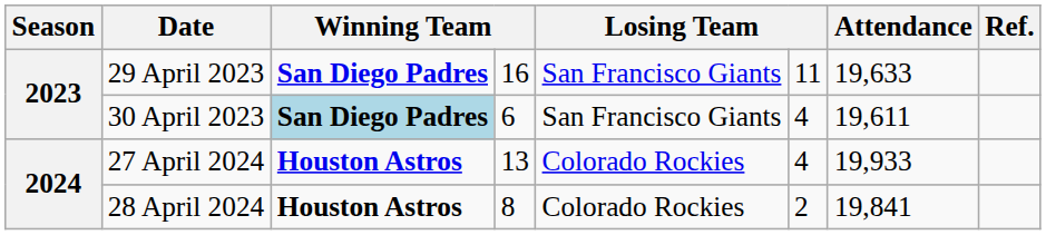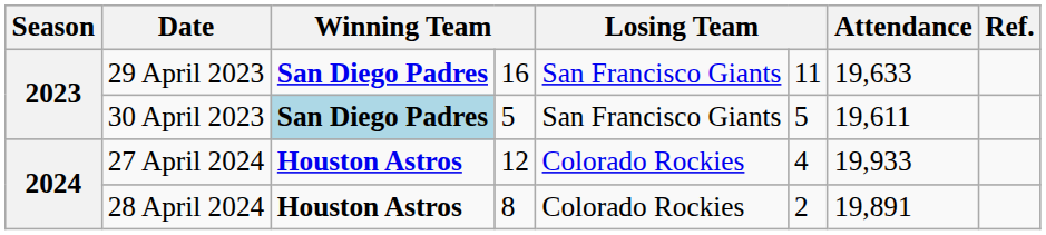30 April 2023 | column 4: 6 -> 5
30 April 2023 | column 6: 4 -> 5
27 April 2024 | column 4: 13 -> 12
28 April 2024 | Attendance: 19,841 -> 19,891
